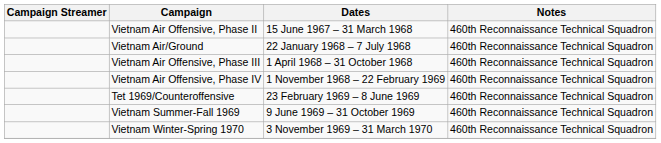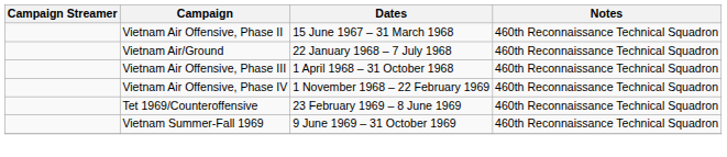- row: Vietnam Winter-Spring 1970 | 3 November 1969 – 31 March 1970 | 460th Reconnaissance Technical Squadron
